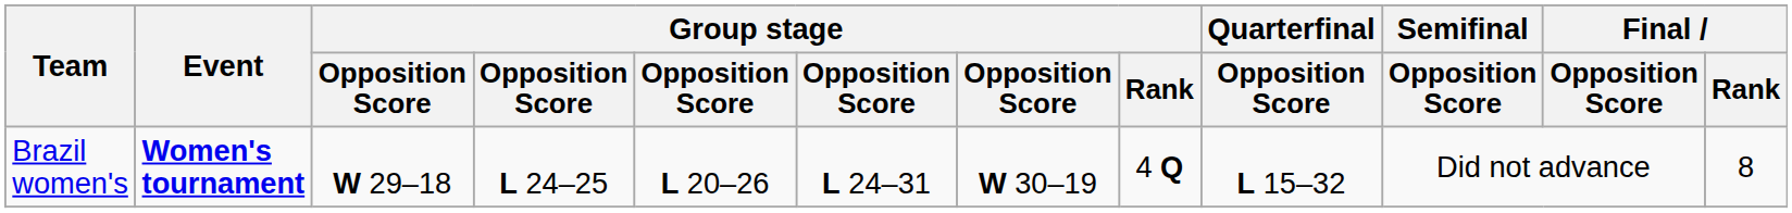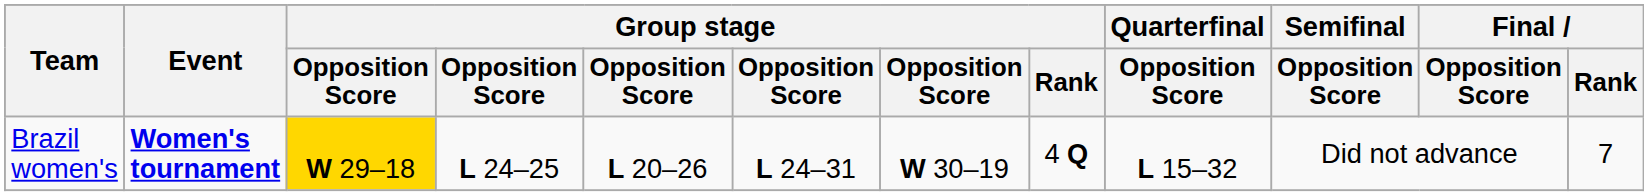Brazil women's | column 3: no background -> gold background
Brazil women's | Final / Rank: 8 -> 7
